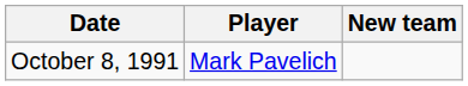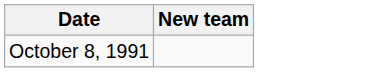- column: Player | Mark Pavelich
